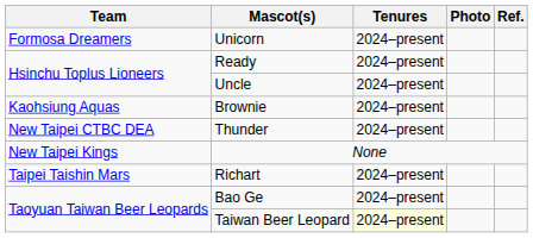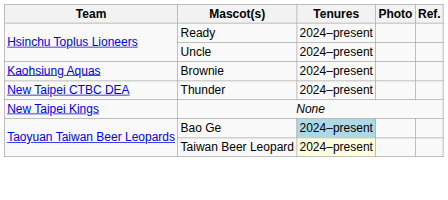- row: Formosa Dreamers | Unicorn | 2024–present
- row: Taipei Taishin Mars | Richart | 2024–present
Bao Ge | Tenures: no background -> lightblue background
